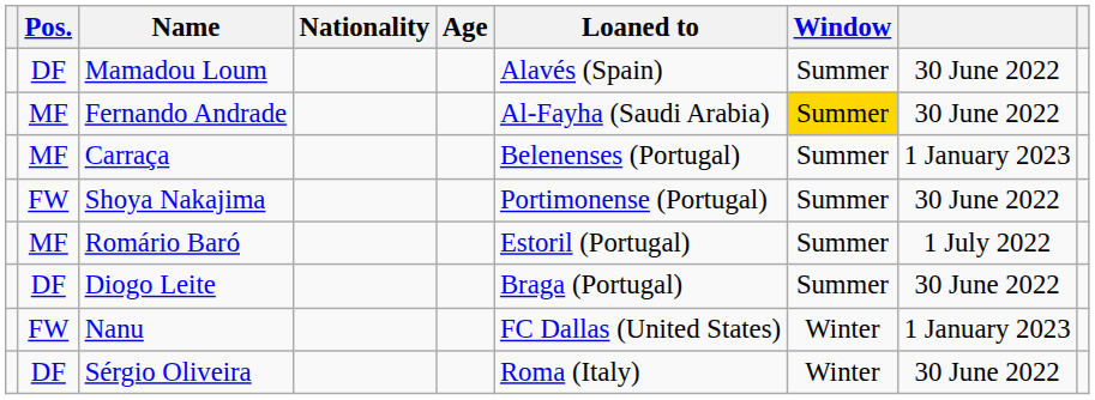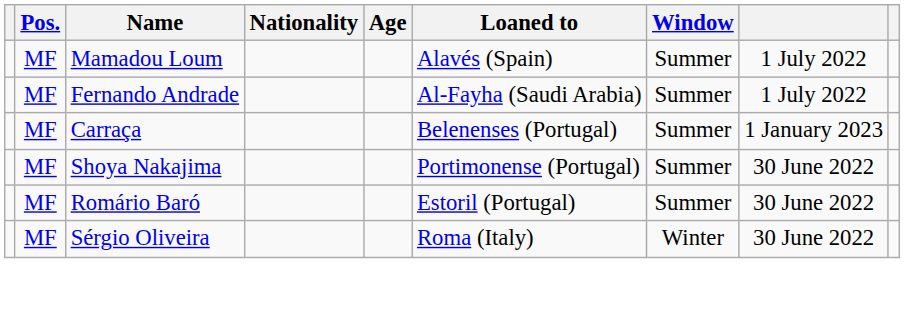Mamadou Loum | Pos.: DF -> MF
Mamadou Loum | column 8: 30 June 2022 -> 1 July 2022
Fernando Andrade | Window: gold background -> no background
Fernando Andrade | column 8: 30 June 2022 -> 1 July 2022
Shoya Nakajima | Pos.: FW -> MF
Romário Baró | column 8: 1 July 2022 -> 30 June 2022
- row: DF | Diogo Leite | Braga (Portugal) | Summer | 30 June 2022
- row: FW | Nanu | FC Dallas (United States) | Winter | 1 January 2023
Sérgio Oliveira | Pos.: DF -> MF
